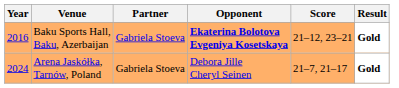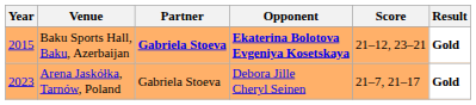Baku Sports Hall, Baku, Azerbaijan | Year: 2016 -> 2015
Baku Sports Hall, Baku, Azerbaijan | Partner: normal -> bold
Arena Jaskółka, Tarnów, Poland | Year: 2024 -> 2023
